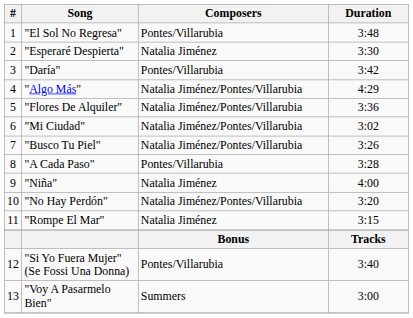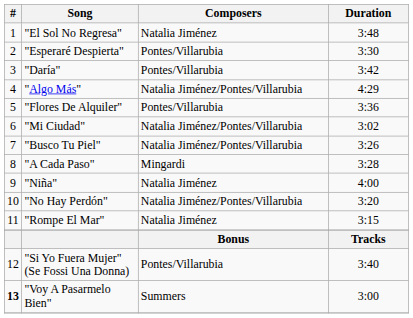"El Sol No Regresa" | Composers: Pontes/Villarubia -> Natalia Jiménez
"Esperaré Despierta" | Composers: Natalia Jiménez -> Pontes/Villarubia
"Flores De Alquiler" | Composers: Natalia Jiménez/Pontes/Villarubia -> Pontes/Villarubia
"A Cada Paso" | Composers: Pontes/Villarubia -> Mingardi
"Voy A Pasarmelo Bien" | #: normal -> bold
